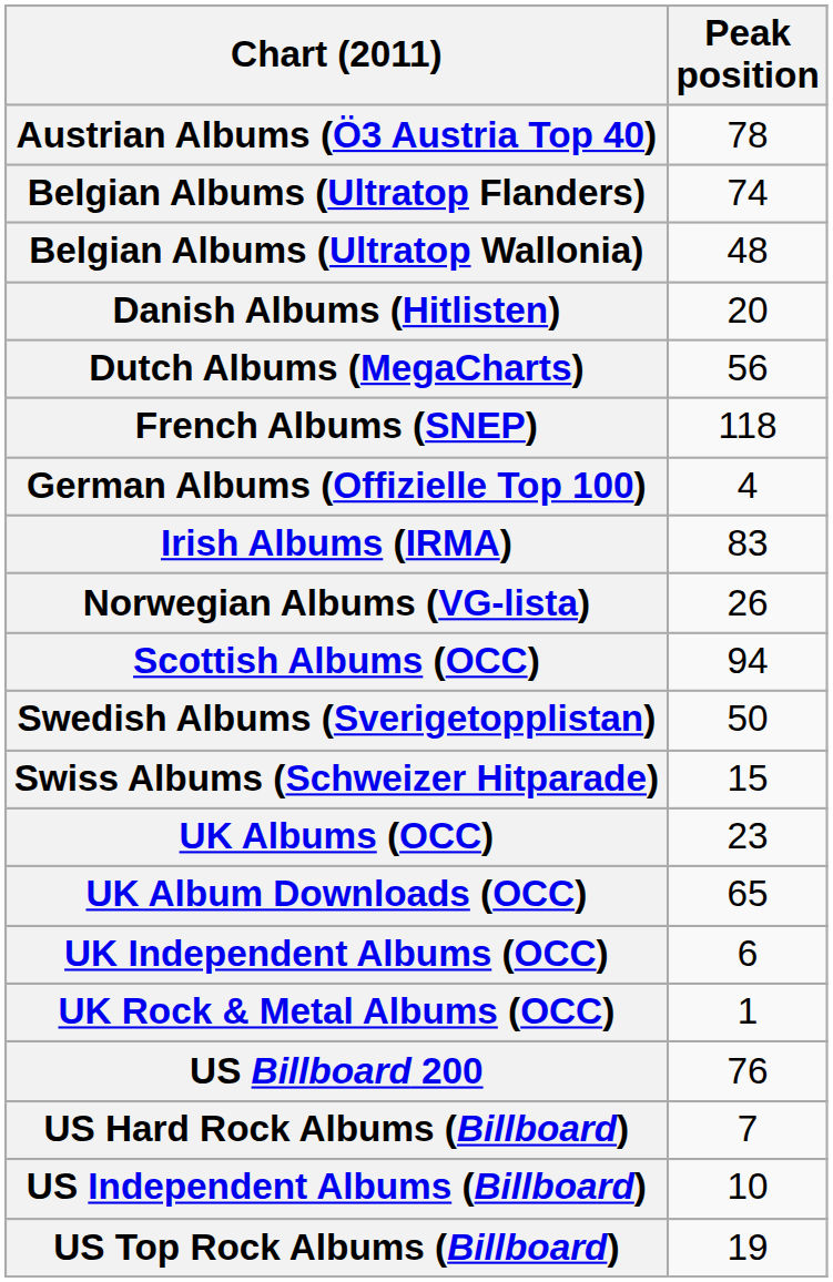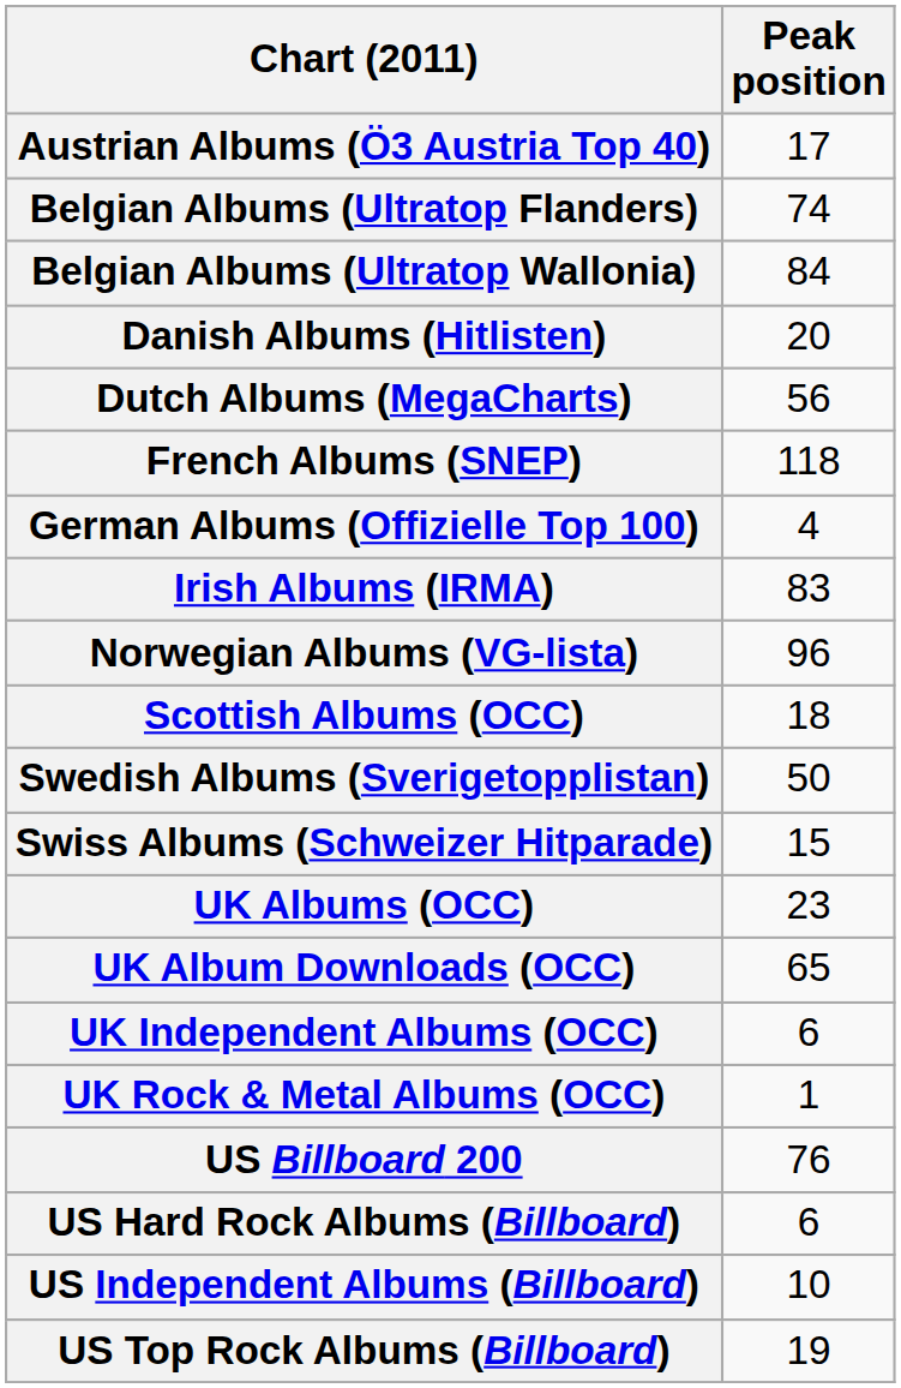Austrian Albums (Ö3 Austria Top 40) | Peak position: 78 -> 17
Belgian Albums (Ultratop Wallonia) | Peak position: 48 -> 84
Norwegian Albums (VG-lista) | Peak position: 26 -> 96
Scottish Albums (OCC) | Peak position: 94 -> 18
US Hard Rock Albums (Billboard) | Peak position: 7 -> 6
